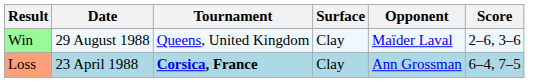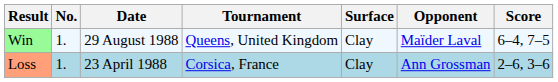+ column: No. | 1. | 1.
Win | Score: 2–6, 3–6 -> 6–4, 7–5
Loss | Tournament: bold -> normal
Loss | Score: 6–4, 7–5 -> 2–6, 3–6
